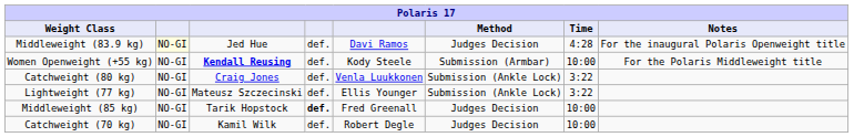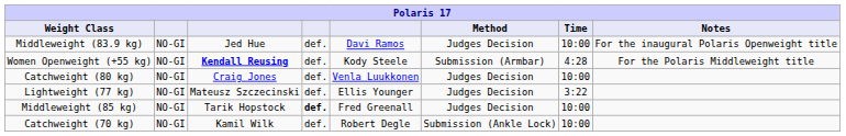Middleweight (83.9 kg) | column 2: lightyellow background -> no background
Middleweight (83.9 kg) | Time: 4:28 -> 10:00
Women Openweight (+55 kg) | Time: 10:00 -> 4:28
Catchweight (80 kg) | Method: Submission (Ankle Lock) -> Judges Decision
Catchweight (80 kg) | Time: 3:22 -> 10:00
Lightweight (77 kg) | Method: Submission (Ankle Lock) -> Judges Decision
Catchweight (70 kg) | Method: Judges Decision -> Submission (Ankle Lock)
